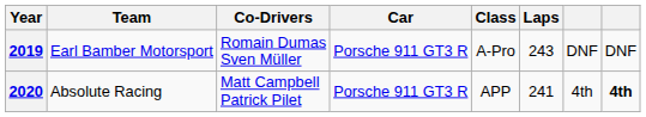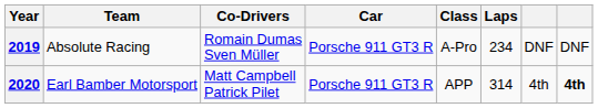2019 | Team: Earl Bamber Motorsport -> Absolute Racing
2019 | Laps: 243 -> 234
2020 | Team: Absolute Racing -> Earl Bamber Motorsport
2020 | Laps: 241 -> 314
